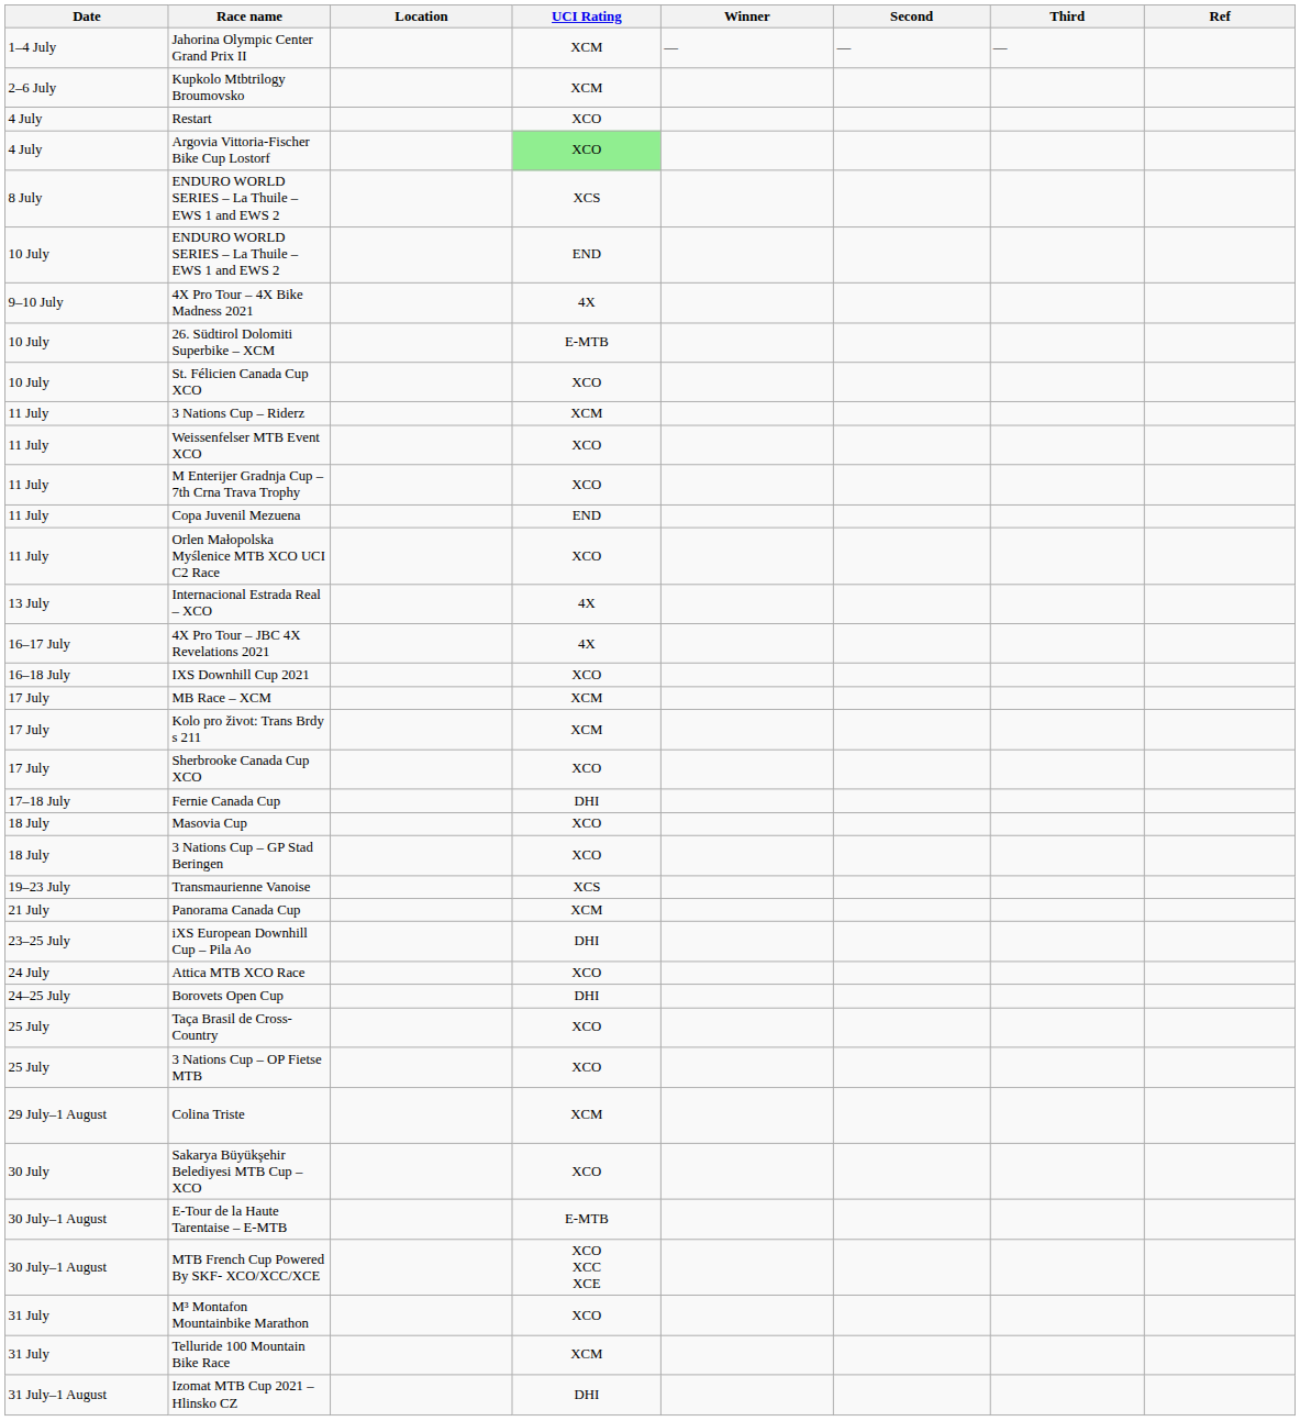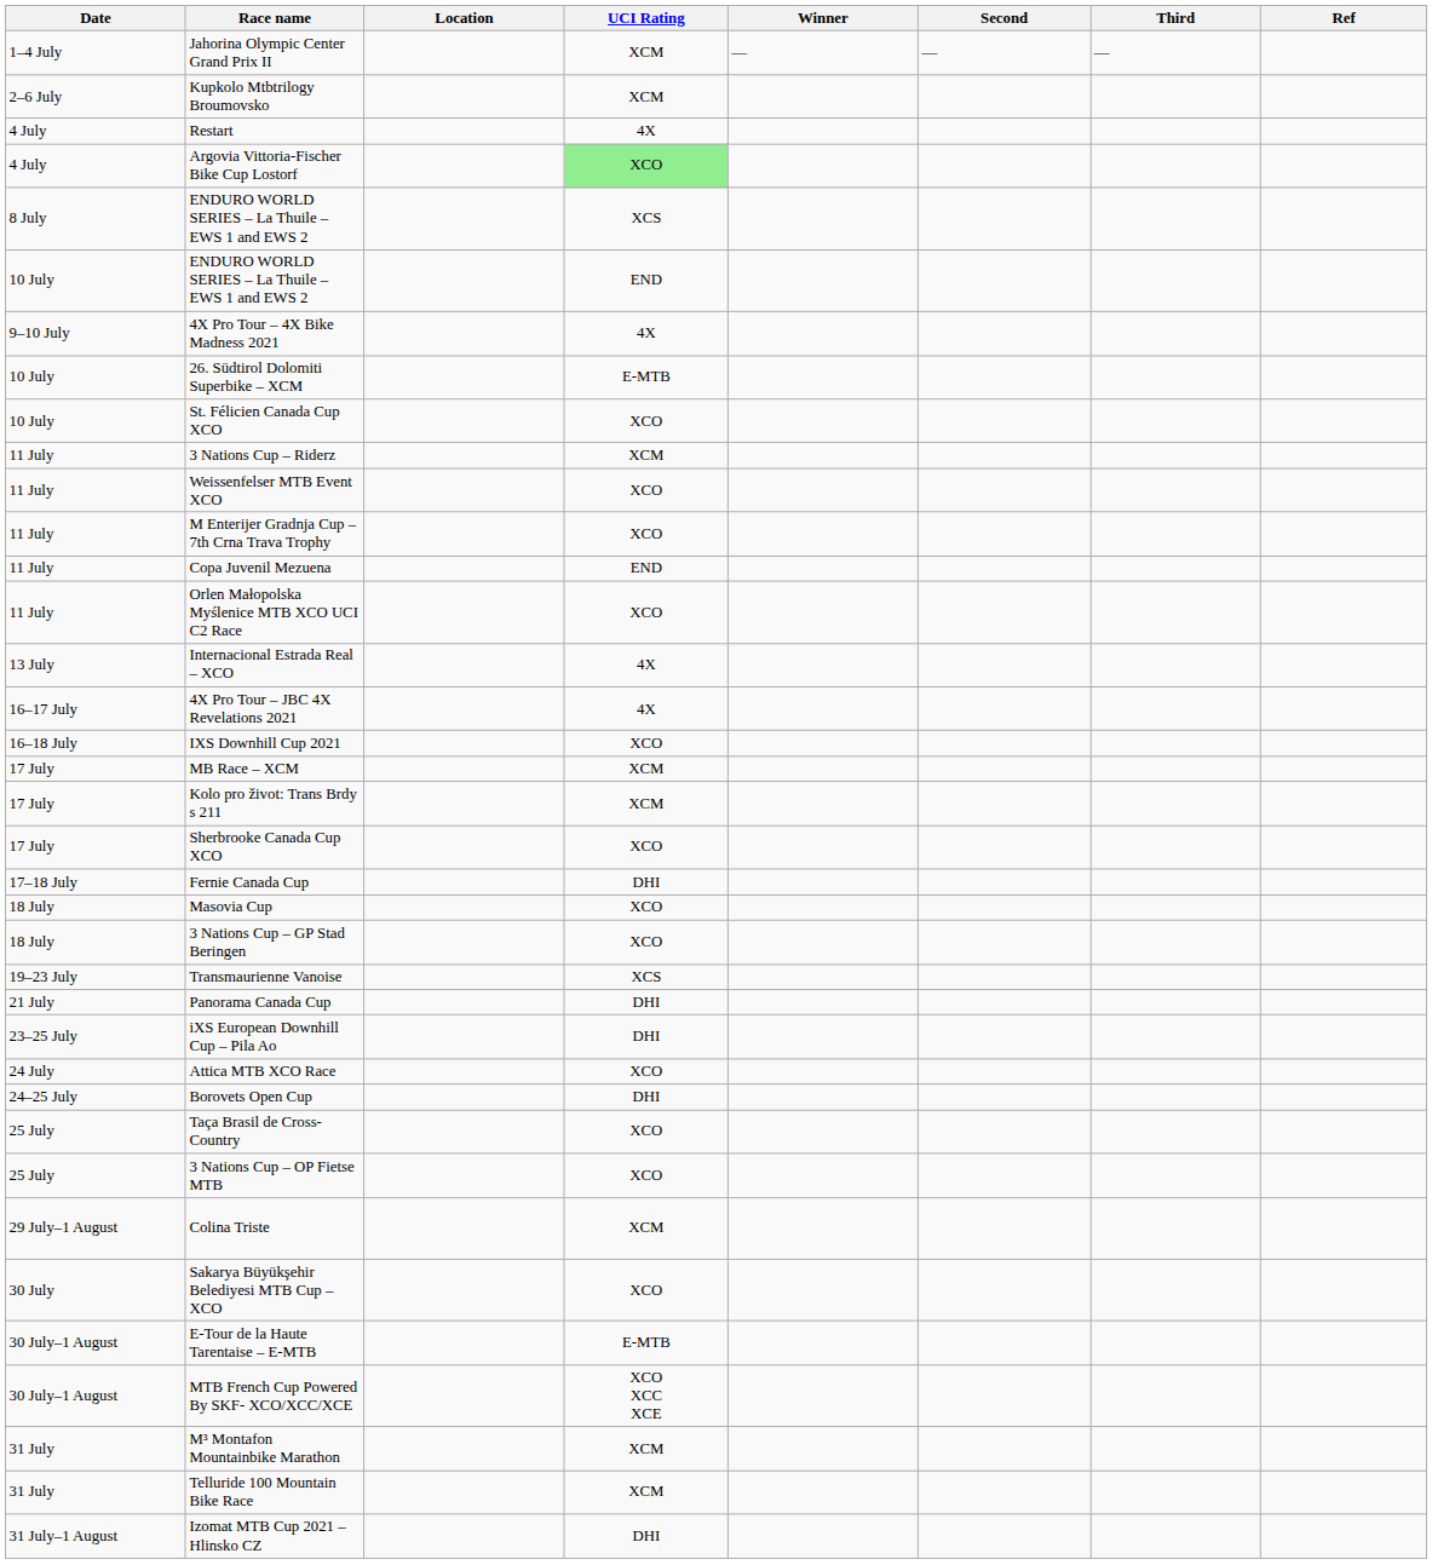Restart | UCI Rating: XCO -> 4X
Panorama Canada Cup | UCI Rating: XCM -> DHI
M³ Montafon Mountainbike Marathon | UCI Rating: XCO -> XCM
